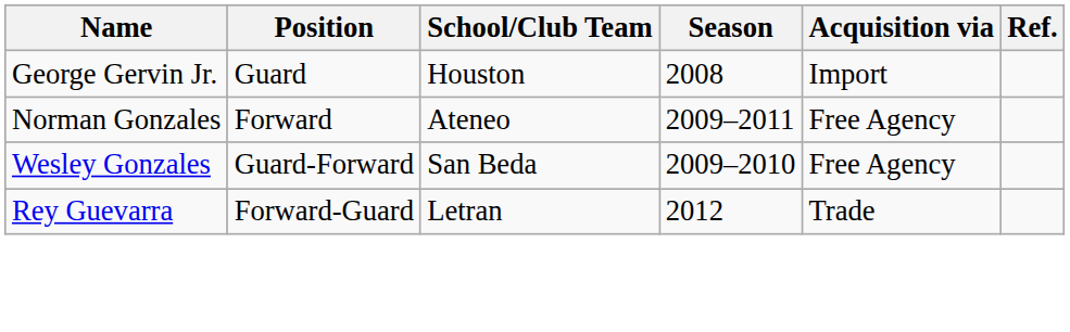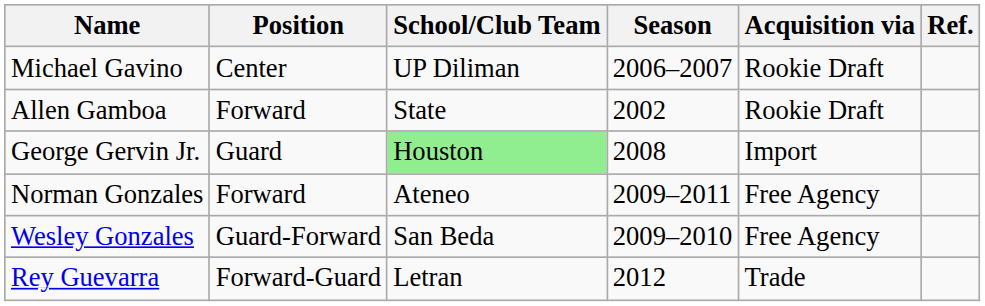+ row: Michael Gavino | Center | UP Diliman | 2006–2007 | Rookie Draft
+ row: Allen Gamboa | Forward | State | 2002 | Rookie Draft
George Gervin Jr. | School/Club Team: no background -> lightgreen background
